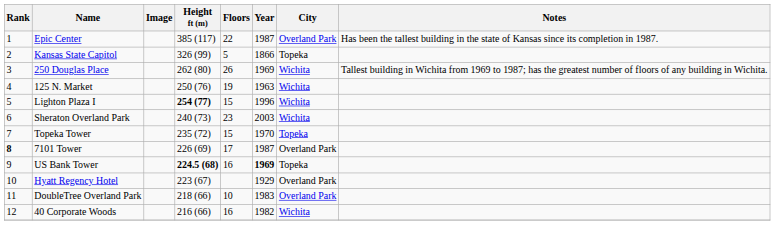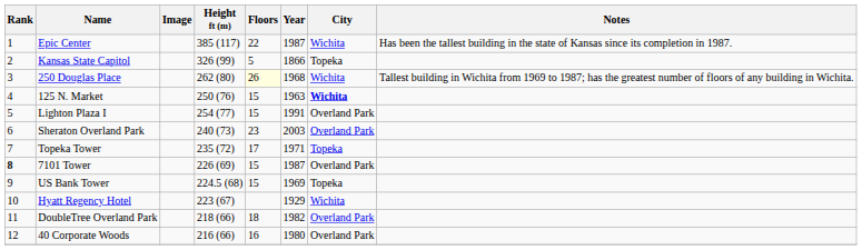Epic Center | City: Overland Park -> Wichita
250 Douglas Place | Floors: no background -> lightyellow background
250 Douglas Place | Year: 1969 -> 1968
125 N. Market | Floors: 19 -> 15
125 N. Market | City: normal -> bold
Lighton Plaza I | Height ft (m): bold -> normal
Lighton Plaza I | Year: 1996 -> 1991
Lighton Plaza I | City: Wichita -> Overland Park
Sheraton Overland Park | City: Wichita -> Overland Park
Topeka Tower | Floors: 15 -> 17
Topeka Tower | Year: 1970 -> 1971
7101 Tower | Floors: 17 -> 15
US Bank Tower | Height ft (m): bold -> normal
US Bank Tower | Floors: 16 -> 15
US Bank Tower | Year: bold -> normal
Hyatt Regency Hotel | City: Overland Park -> Wichita
DoubleTree Overland Park | Floors: 10 -> 18
DoubleTree Overland Park | Year: 1983 -> 1982
40 Corporate Woods | Year: 1982 -> 1980
40 Corporate Woods | City: Wichita -> Overland Park
